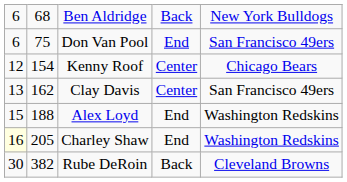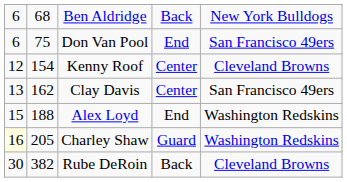Kenny Roof | column 5: Chicago Bears -> Cleveland Browns
Charley Shaw | column 4: End -> Guard
